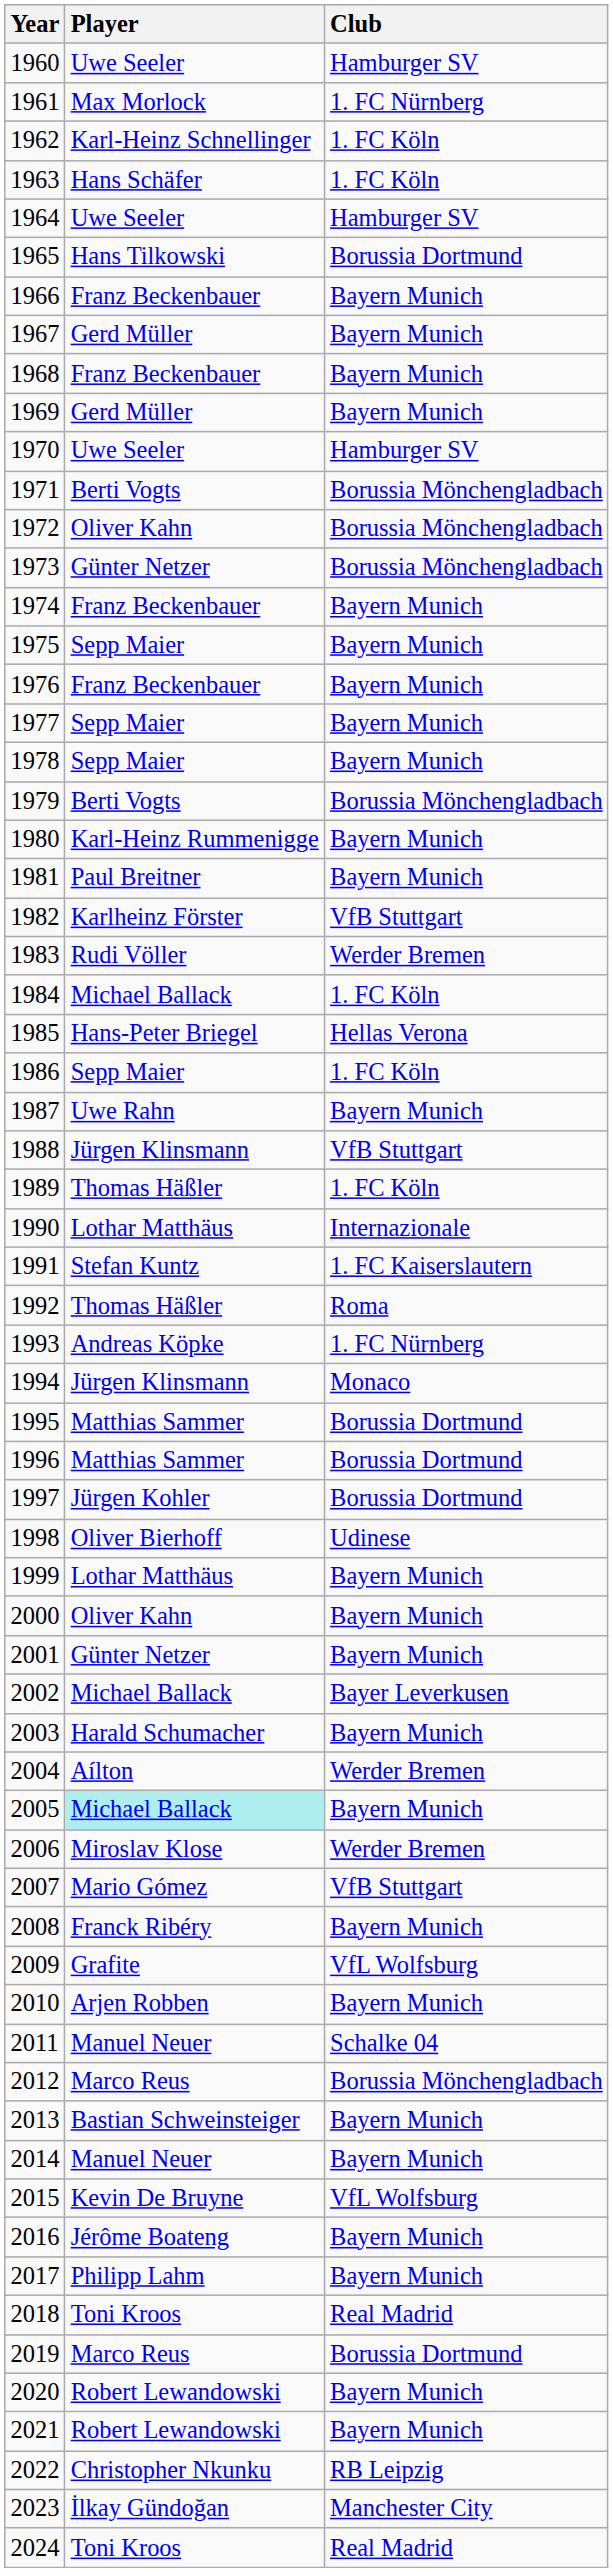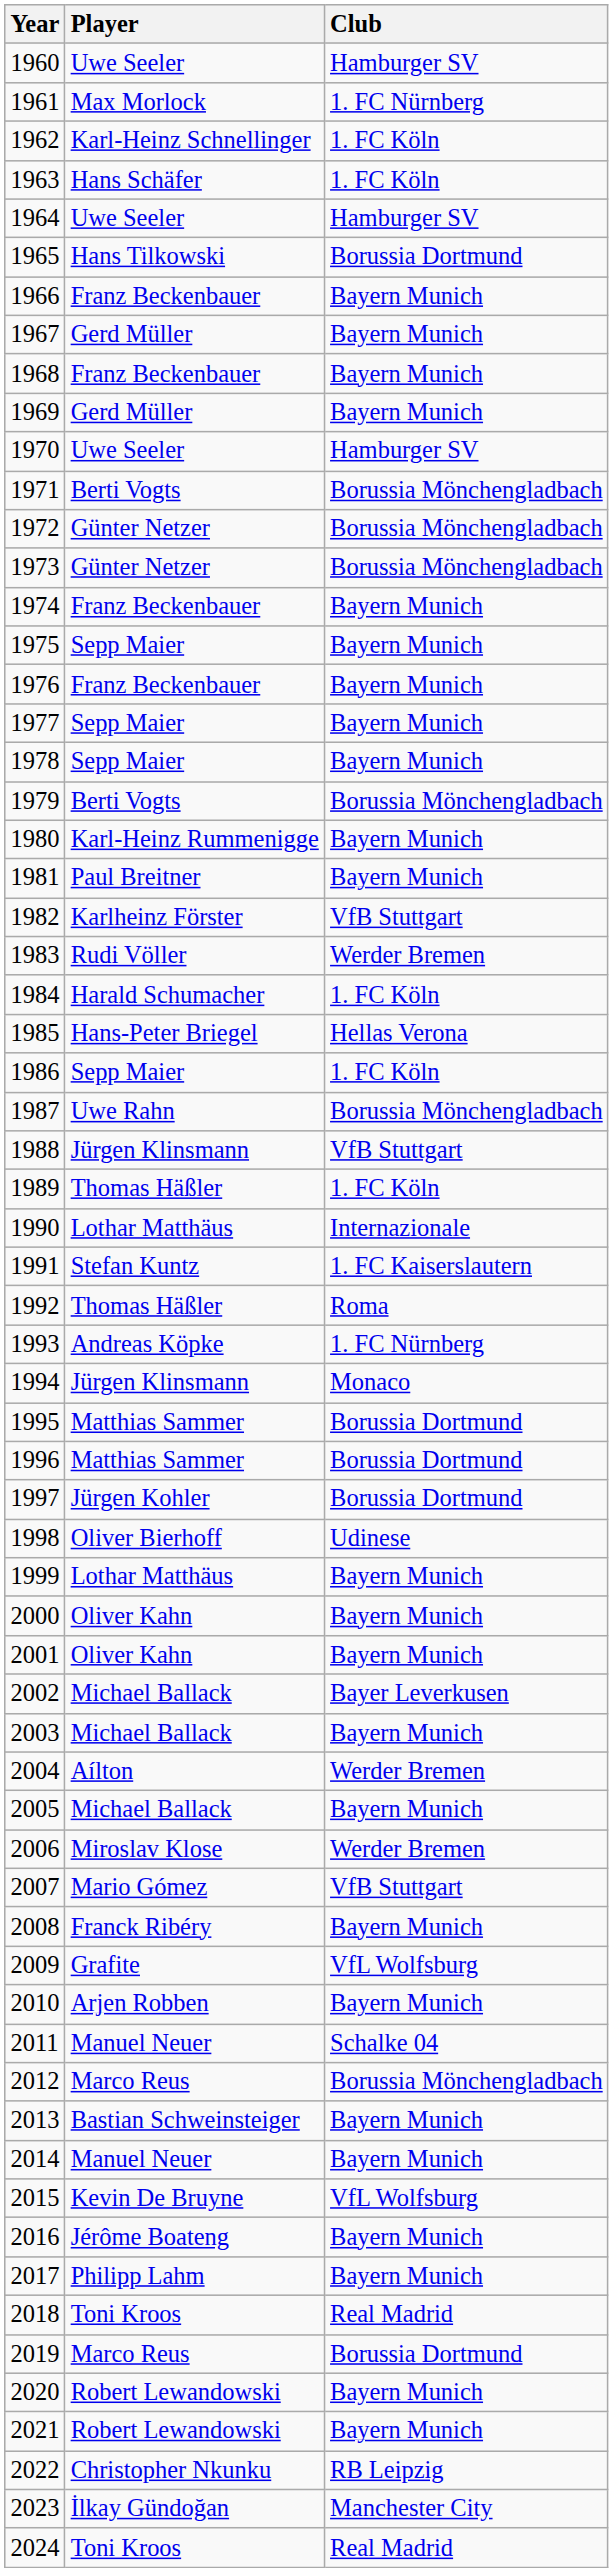1972 | Player: Oliver Kahn -> Günter Netzer
1984 | Player: Michael Ballack -> Harald Schumacher
1987 | Club: Bayern Munich -> Borussia Mönchengladbach
2001 | Player: Günter Netzer -> Oliver Kahn
2003 | Player: Harald Schumacher -> Michael Ballack
2005 | Player: paleturquoise background -> no background
